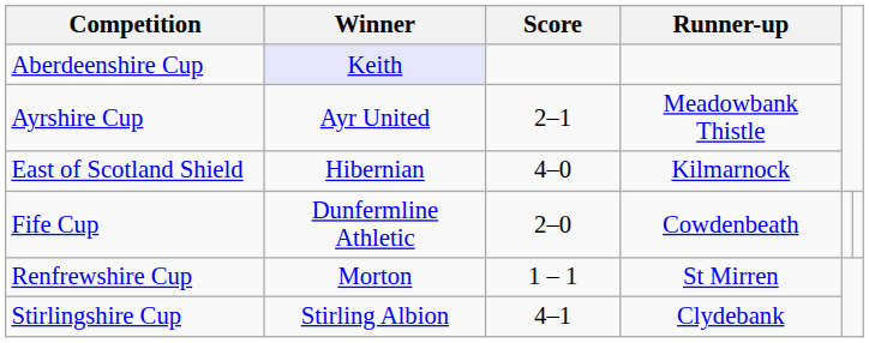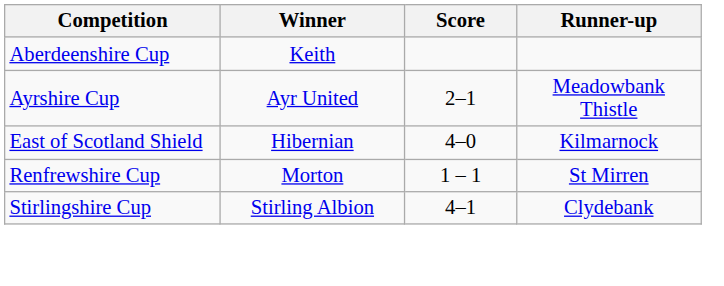Aberdeenshire Cup | Winner: lavender background -> no background
- row: Fife Cup | Dunfermline Athletic | 2–0 | Cowdenbeath
